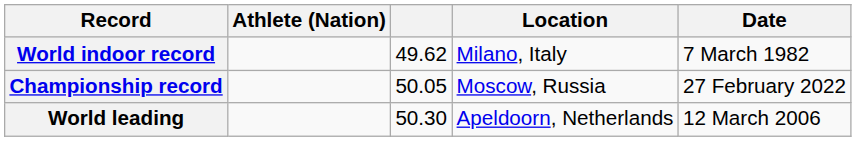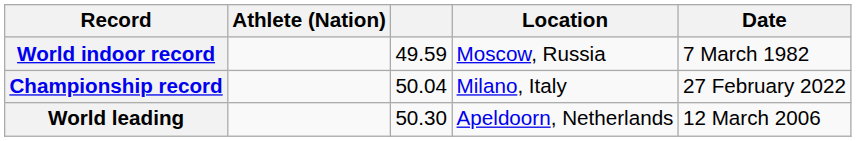World indoor record | column 3: 49.62 -> 49.59
World indoor record | Location: Milano, Italy -> Moscow, Russia
Championship record | column 3: 50.05 -> 50.04
Championship record | Location: Moscow, Russia -> Milano, Italy
